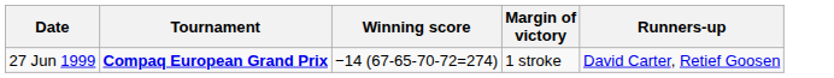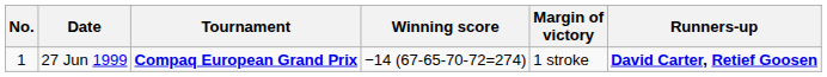+ column: No. | 1
27 Jun 1999 | Runners-up: normal -> bold
